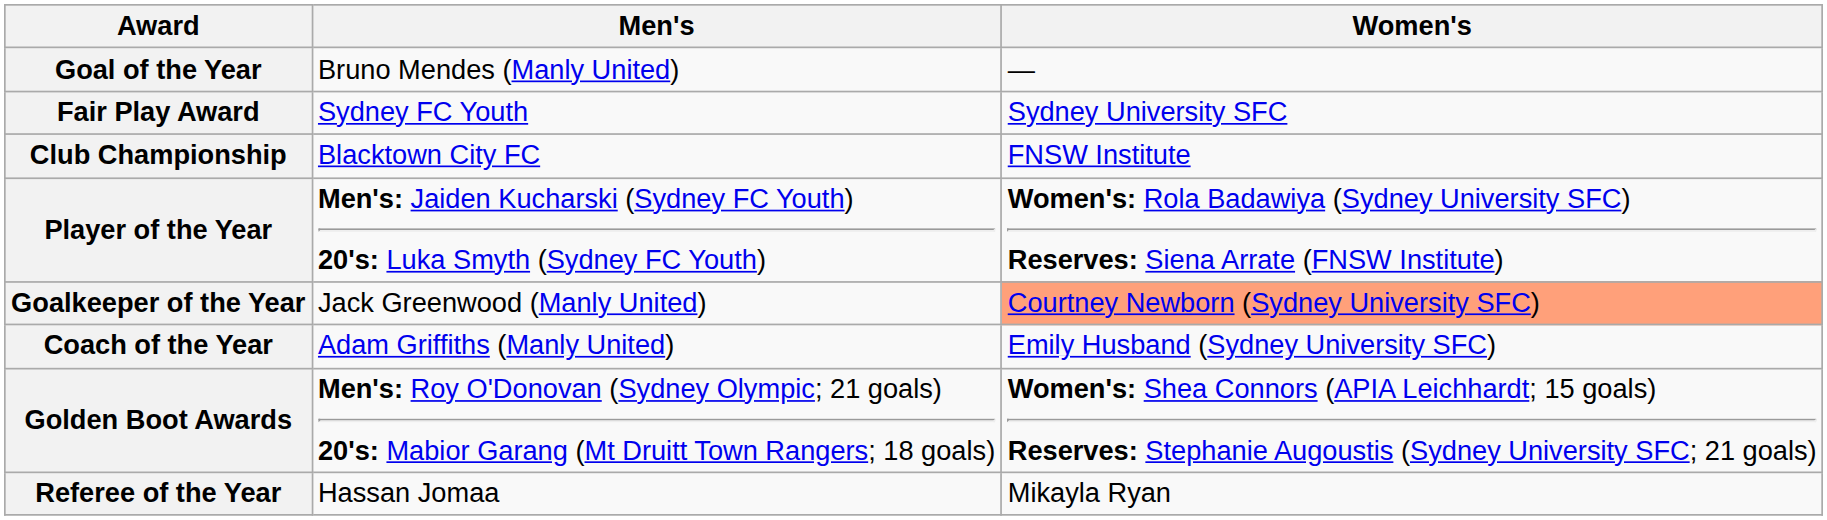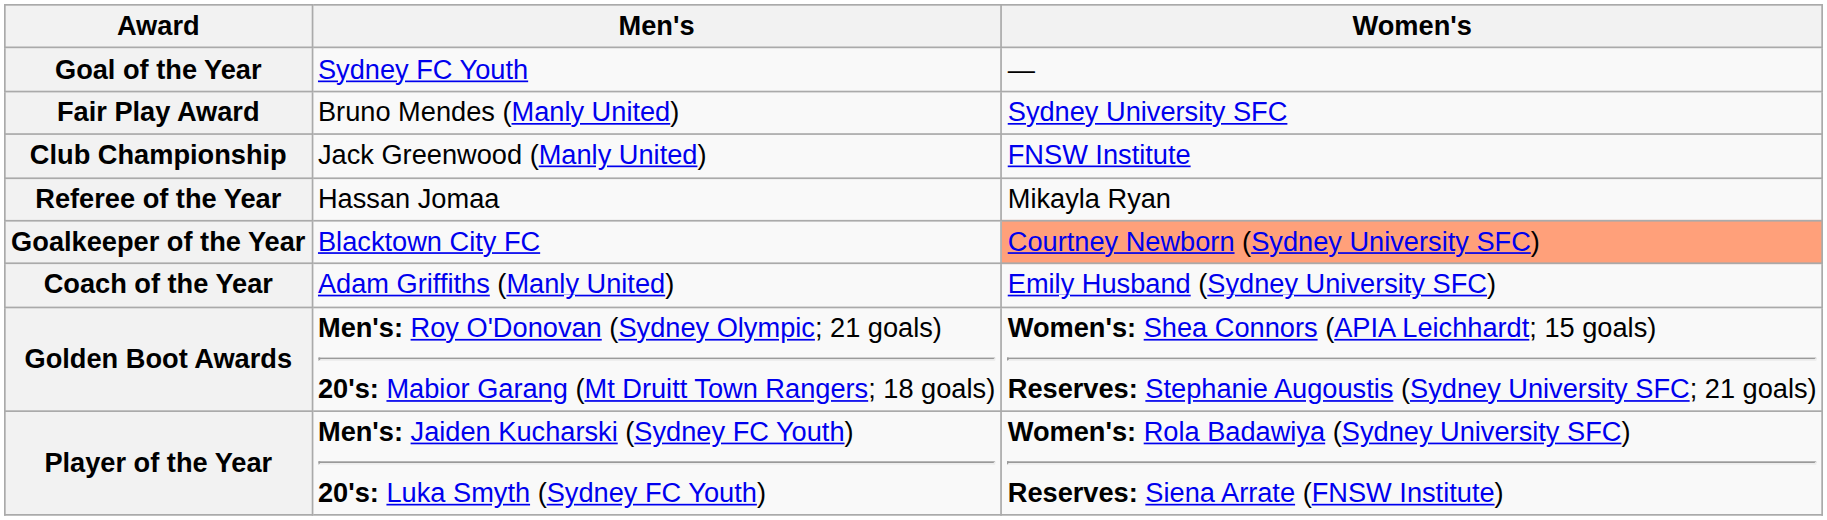Goal of the Year | Men's: Bruno Mendes (Manly United) -> Sydney FC Youth
Fair Play Award | Men's: Sydney FC Youth -> Bruno Mendes (Manly United)
Club Championship | Men's: Blacktown City FC -> Jack Greenwood (Manly United)
rows swapped: Referee of the Year <-> Player of the Year
Goalkeeper of the Year | Men's: Jack Greenwood (Manly United) -> Blacktown City FC
